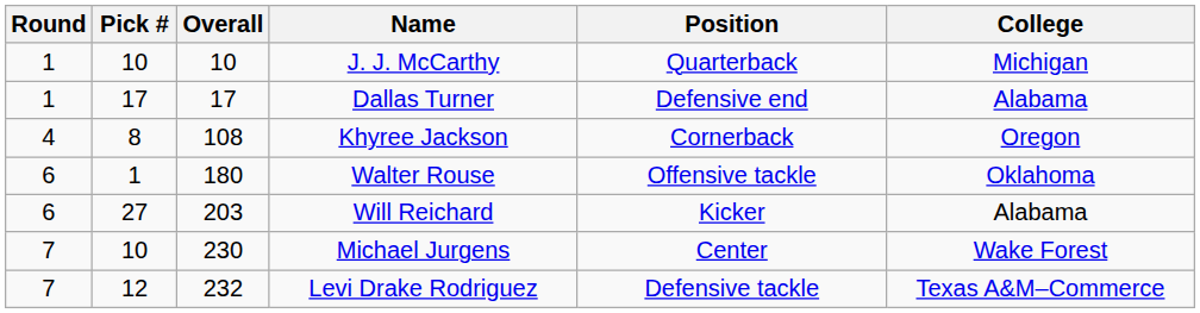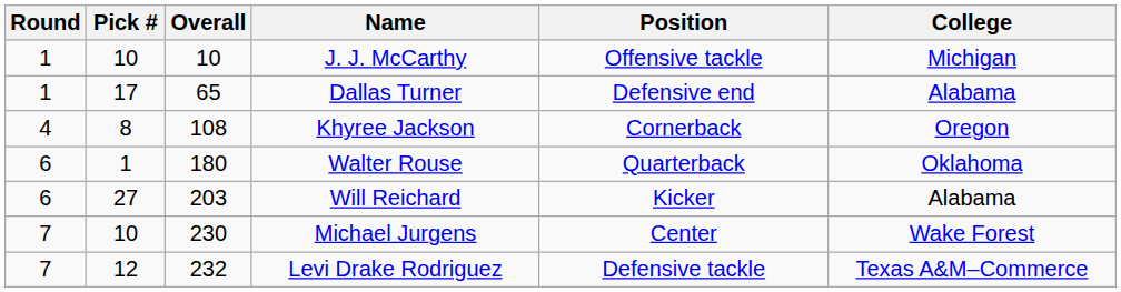J. J. McCarthy | Position: Quarterback -> Offensive tackle
Dallas Turner | Overall: 17 -> 65
Walter Rouse | Position: Offensive tackle -> Quarterback
